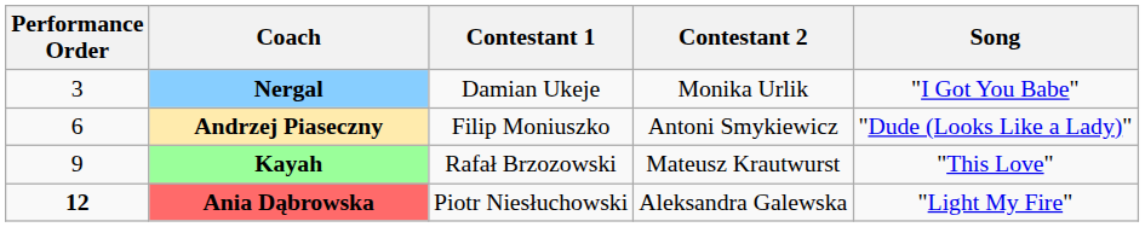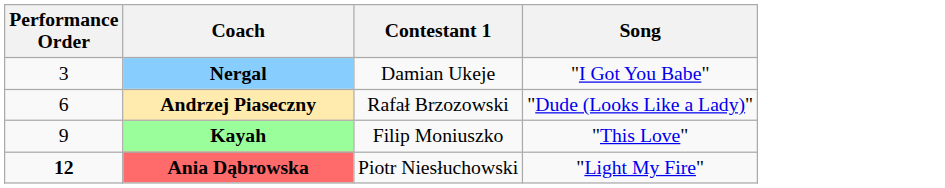- column: Contestant 2 | Monika Urlik | Antoni Smykiewicz | Mateusz Krautwurst | Aleksandra Galewska
Andrzej Piaseczny | Contestant 1: Filip Moniuszko -> Rafał Brzozowski
Kayah | Contestant 1: Rafał Brzozowski -> Filip Moniuszko
